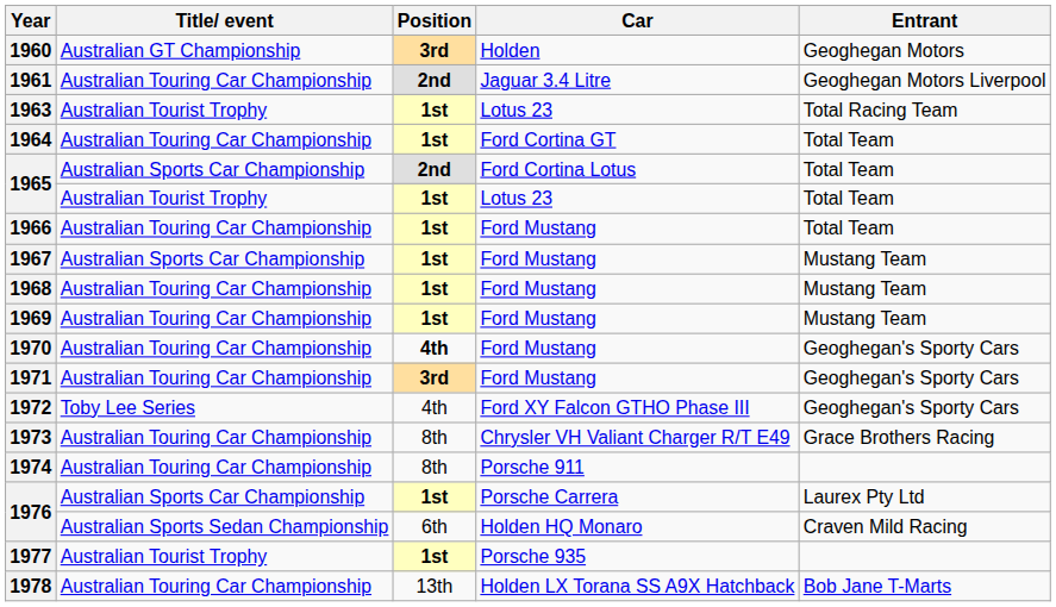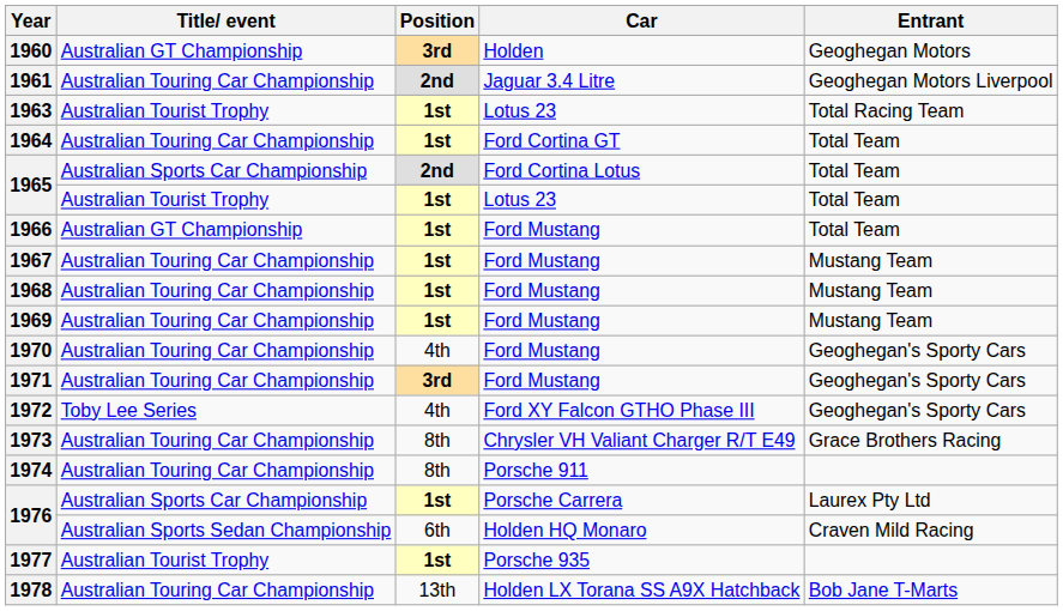1966 | Title/ event: Australian Touring Car Championship -> Australian GT Championship
1967 | Title/ event: Australian Sports Car Championship -> Australian Touring Car Championship
1970 | Position: bold -> normal
